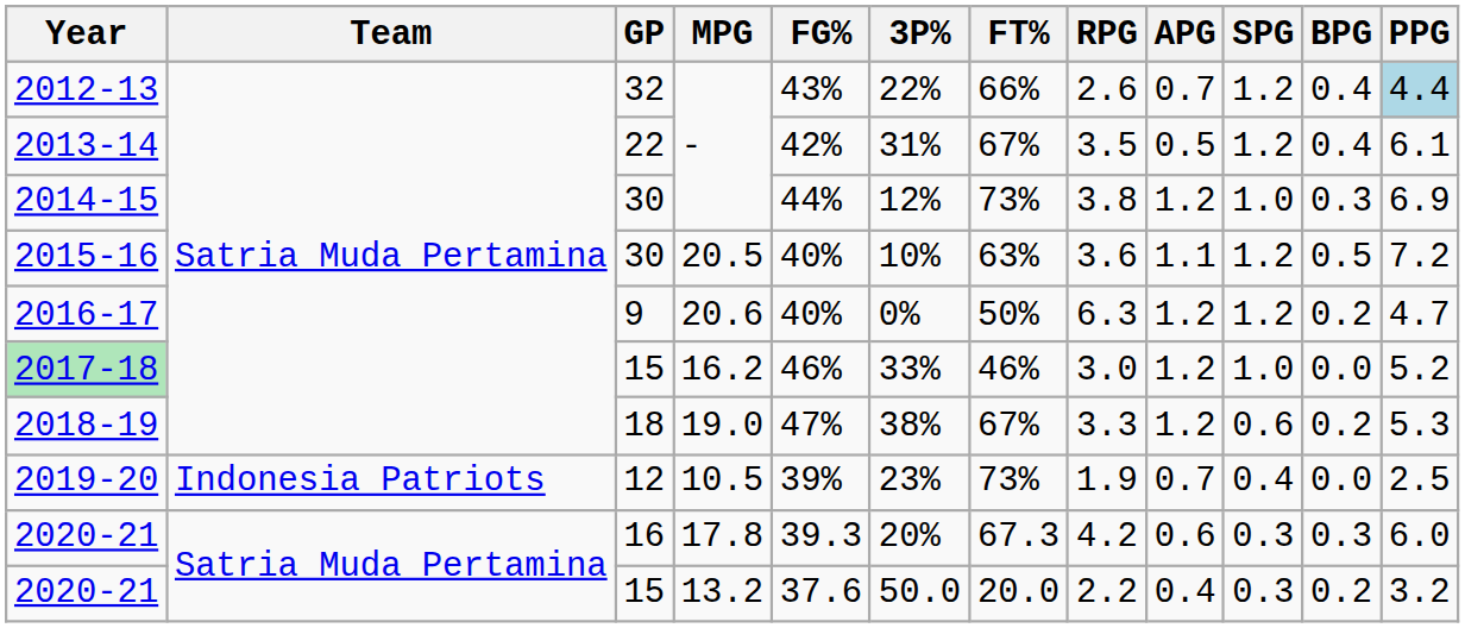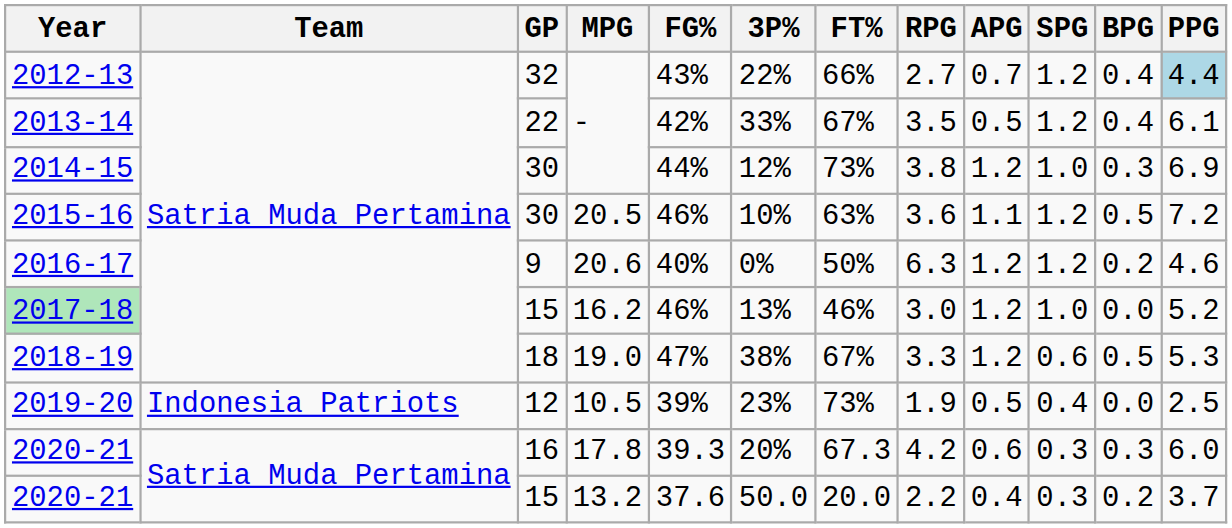2012-13 | RPG: 2.6 -> 2.7
2013-14 | 3P%: 31% -> 33%
2015-16 | FG%: 40% -> 46%
2016-17 | PPG: 4.7 -> 4.6
2017-18 | 3P%: 33% -> 13%
2018-19 | BPG: 0.2 -> 0.5
2019-20 | APG: 0.7 -> 0.5
2020-21 / 15 | PPG: 3.2 -> 3.7
